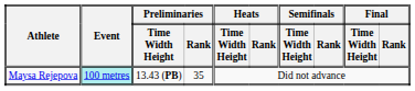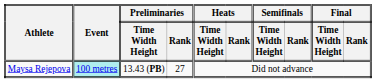Maysa Rejepova | Preliminaries / Rank: 35 -> 27
